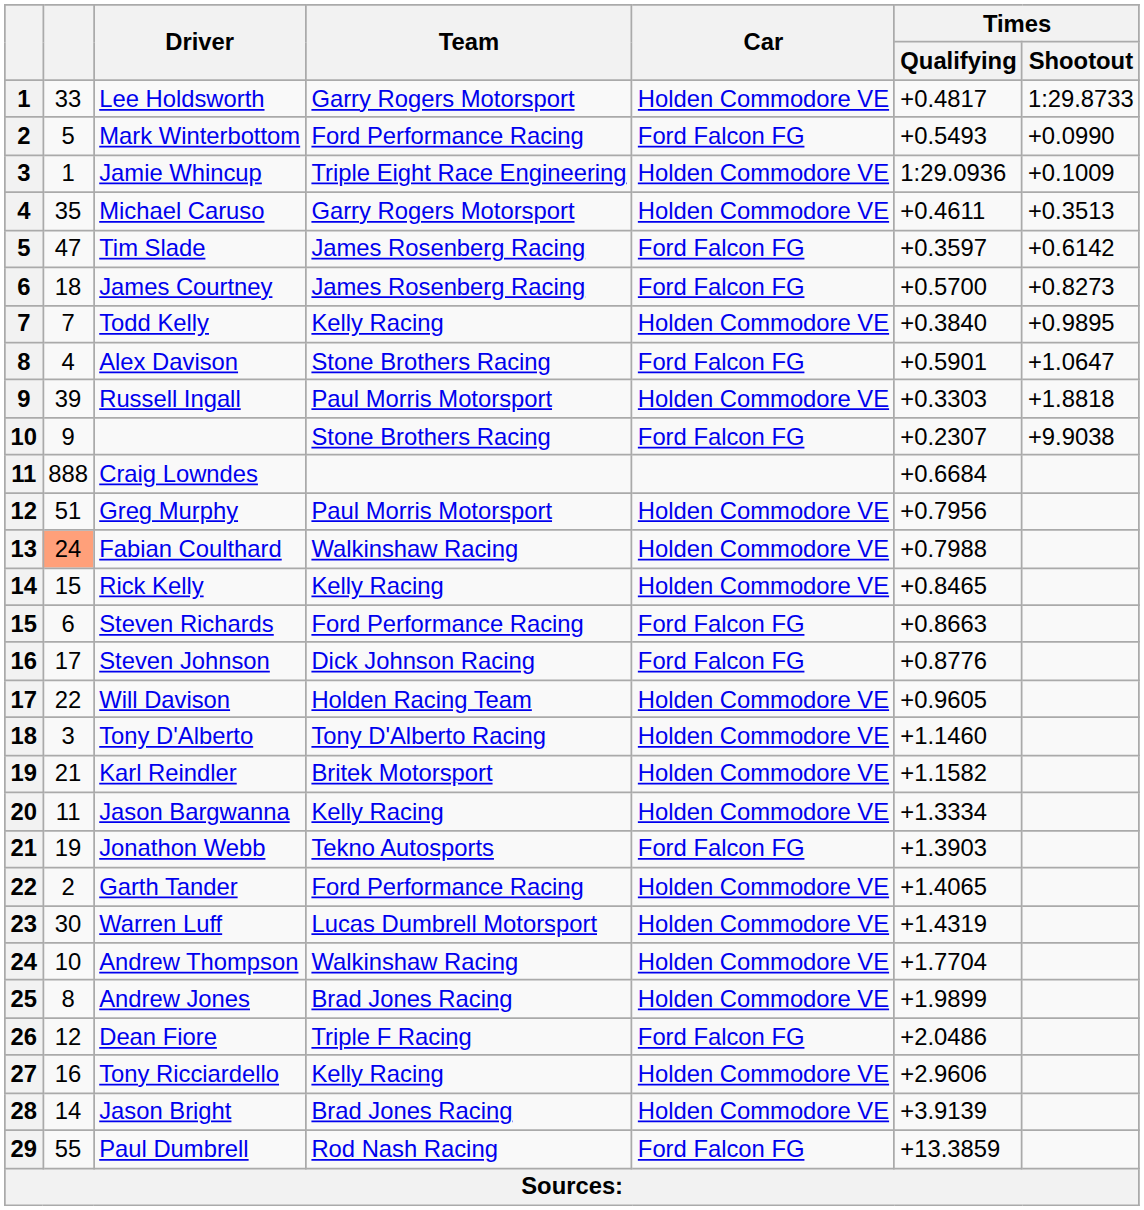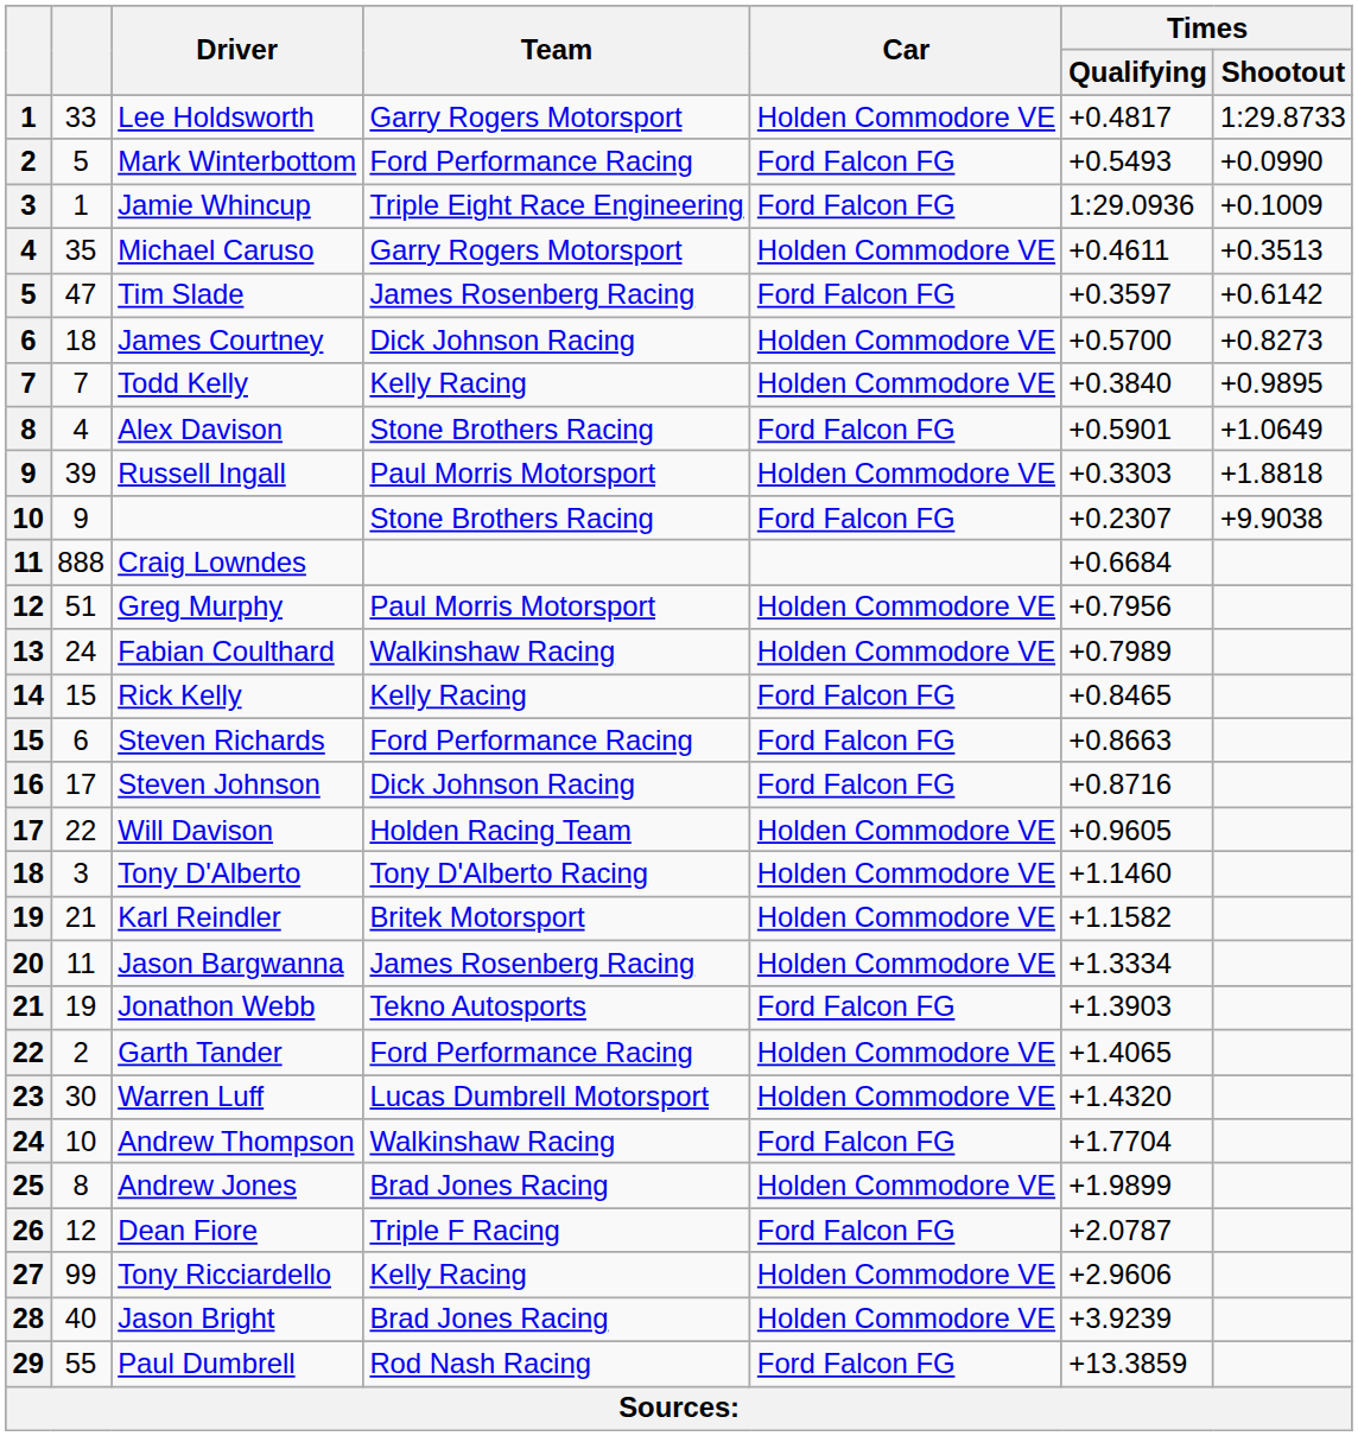Jamie Whincup | Car: Holden Commodore VE -> Ford Falcon FG
James Courtney | Team: James Rosenberg Racing -> Dick Johnson Racing
James Courtney | Car: Ford Falcon FG -> Holden Commodore VE
Alex Davison | Times / Shootout: +1.0647 -> +1.0649
Fabian Coulthard | column 2: lightsalmon background -> no background
Fabian Coulthard | Times / Qualifying: +0.7988 -> +0.7989
Rick Kelly | Car: Holden Commodore VE -> Ford Falcon FG
Steven Johnson | Times / Qualifying: +0.8776 -> +0.8716
Jason Bargwanna | Team: Kelly Racing -> James Rosenberg Racing
Warren Luff | Times / Qualifying: +1.4319 -> +1.4320
Andrew Thompson | Car: Holden Commodore VE -> Ford Falcon FG
Dean Fiore | Times / Qualifying: +2.0486 -> +2.0787
Tony Ricciardello | column 2: 16 -> 99
Jason Bright | column 2: 14 -> 40
Jason Bright | Times / Qualifying: +3.9139 -> +3.9239
